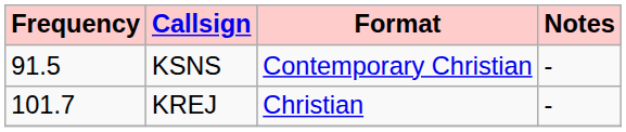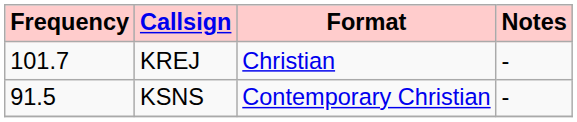rows swapped: KSNS <-> KREJ
